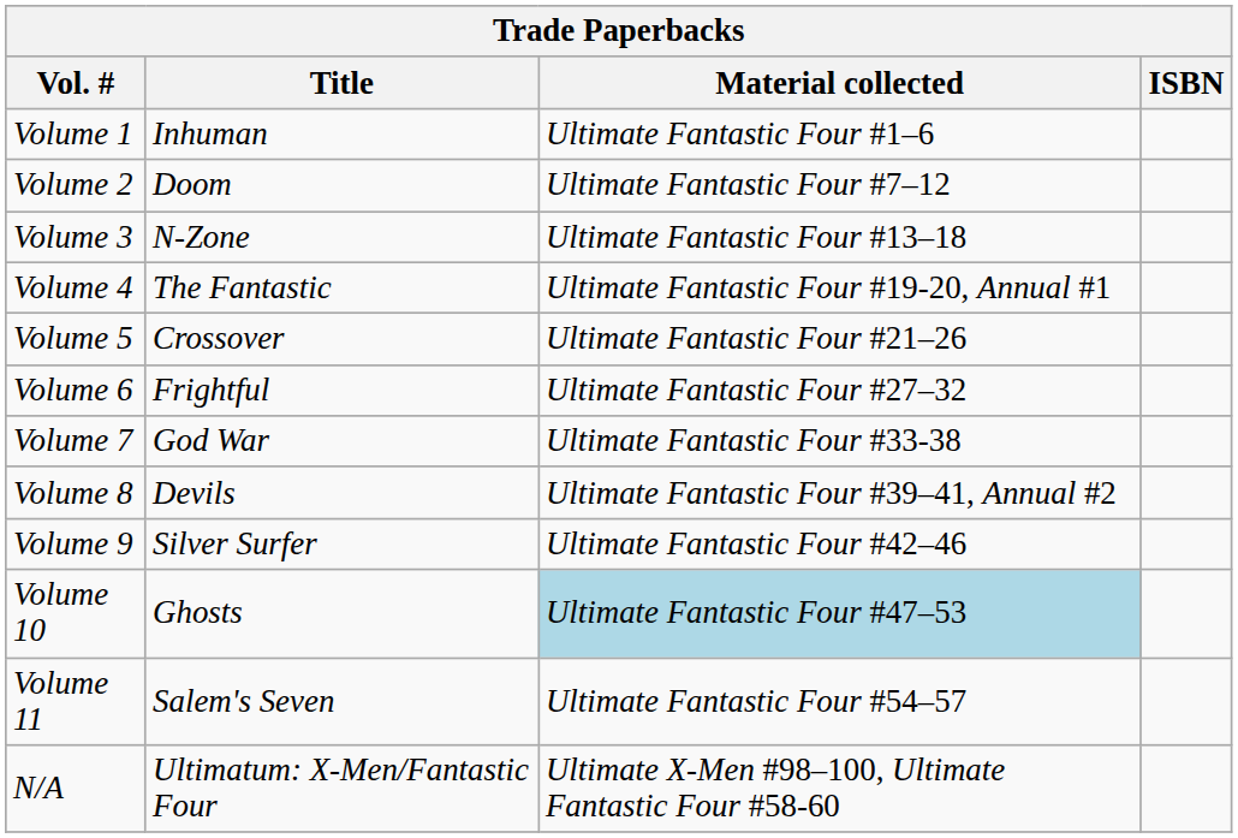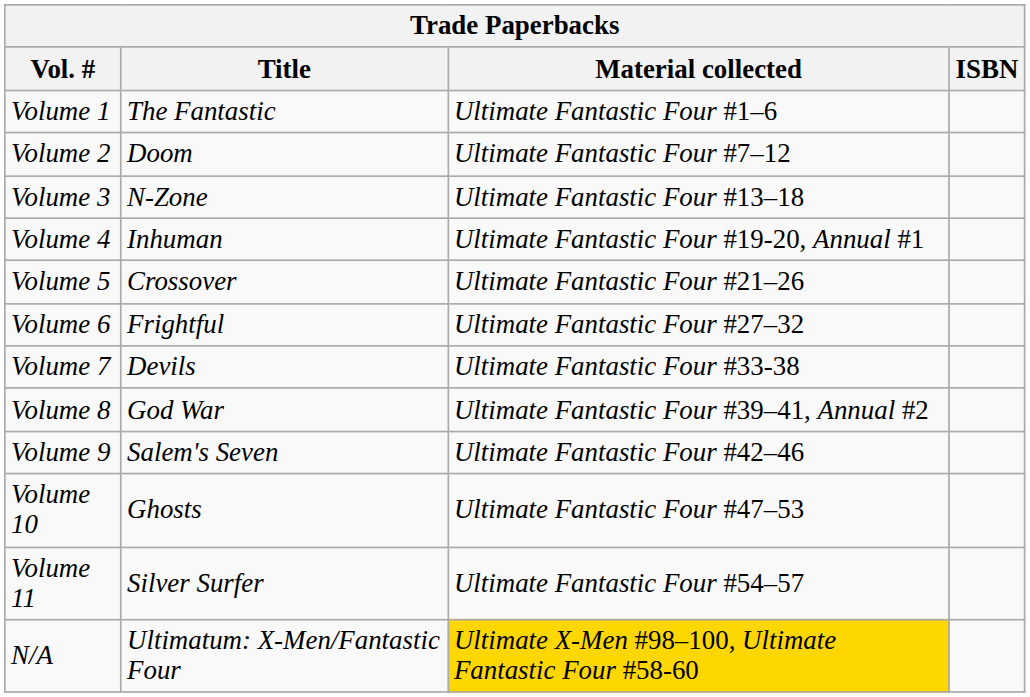Volume 1 | Title: Inhuman -> The Fantastic
Volume 4 | Title: The Fantastic -> Inhuman
Volume 7 | Title: God War -> Devils
Volume 8 | Title: Devils -> God War
Volume 9 | Title: Silver Surfer -> Salem's Seven
Volume 10 | Material collected: lightblue background -> no background
Volume 11 | Title: Salem's Seven -> Silver Surfer
N/A | Material collected: no background -> gold background
